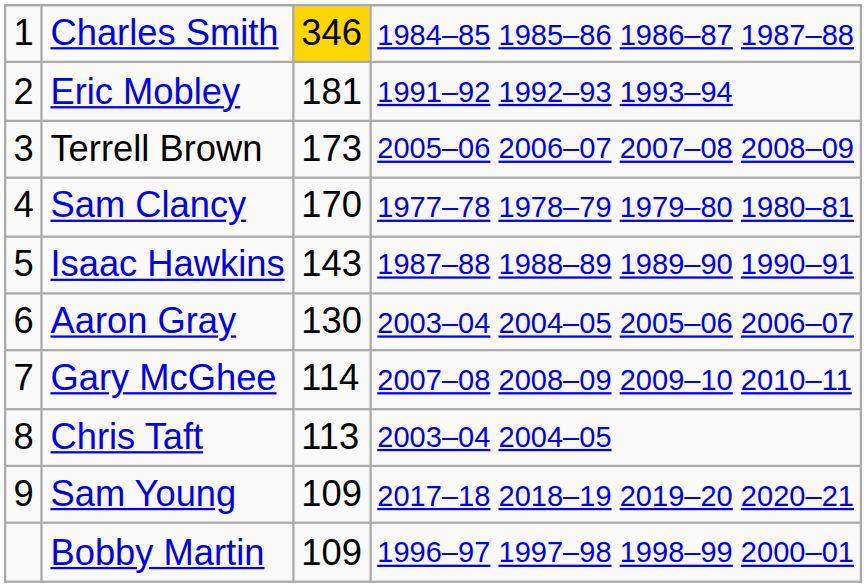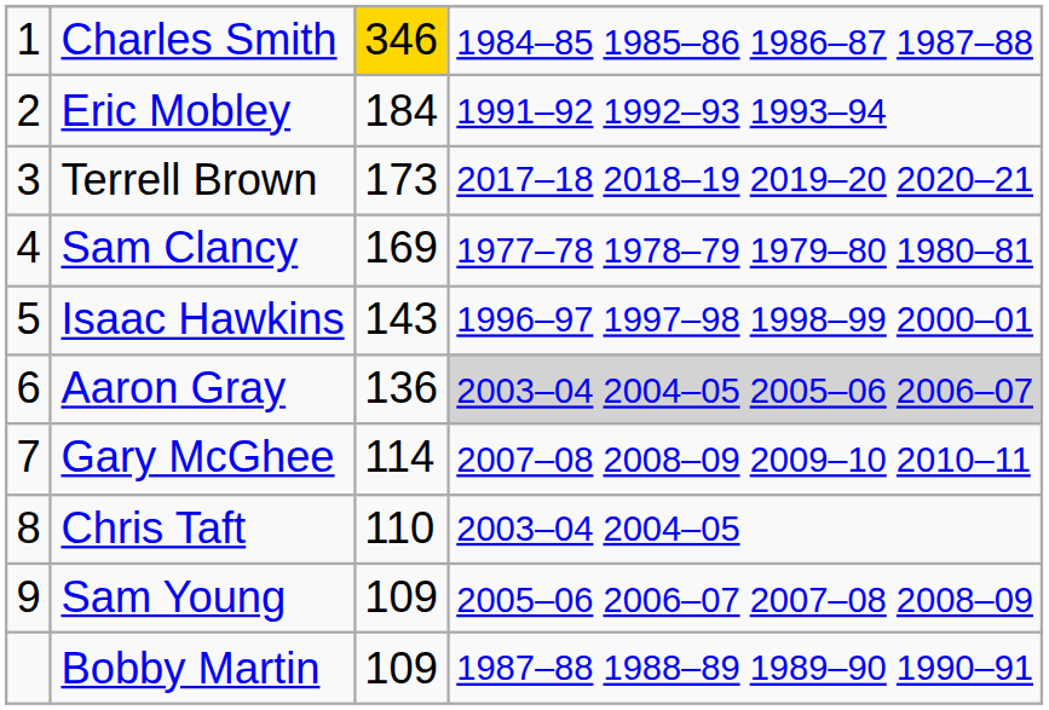Eric Mobley | column 3: 181 -> 184
Terrell Brown | column 4: 2005–06 2006–07 2007–08 2008–09 -> 2017–18 2018–19 2019–20 2020–21
Sam Clancy | column 3: 170 -> 169
Isaac Hawkins | column 4: 1987–88 1988–89 1989–90 1990–91 -> 1996–97 1997–98 1998–99 2000–01
Aaron Gray | column 3: 130 -> 136
Aaron Gray | column 4: no background -> lightgrey background
Chris Taft | column 3: 113 -> 110
Sam Young | column 4: 2017–18 2018–19 2019–20 2020–21 -> 2005–06 2006–07 2007–08 2008–09
Bobby Martin | column 4: 1996–97 1997–98 1998–99 2000–01 -> 1987–88 1988–89 1989–90 1990–91
